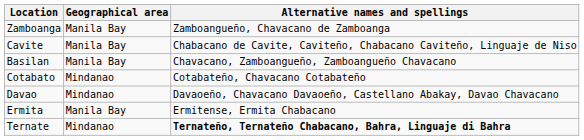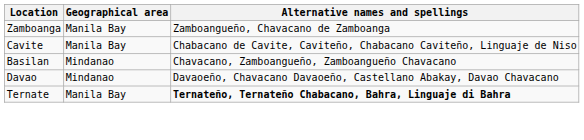Basilan | Geographical area: Manila Bay -> Mindanao
- row: Cotabato | Mindanao | Cotabateño, Chavacano Cotabateño
- row: Ermita | Manila Bay | Ermitense, Ermita Chabacano
Ternate | Geographical area: Mindanao -> Manila Bay
